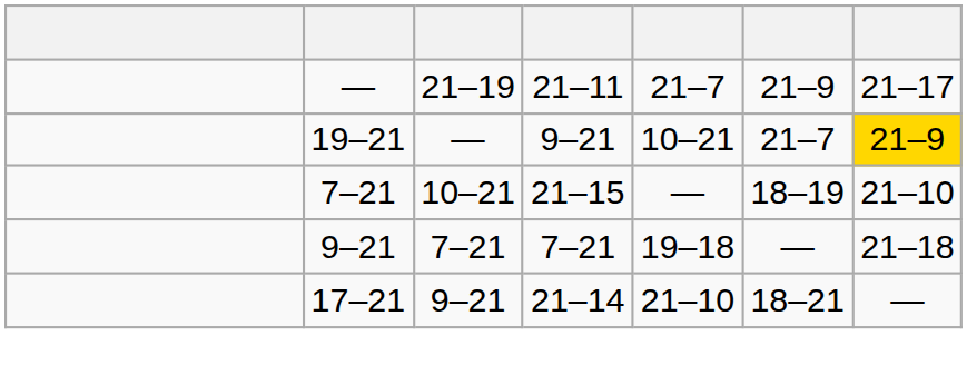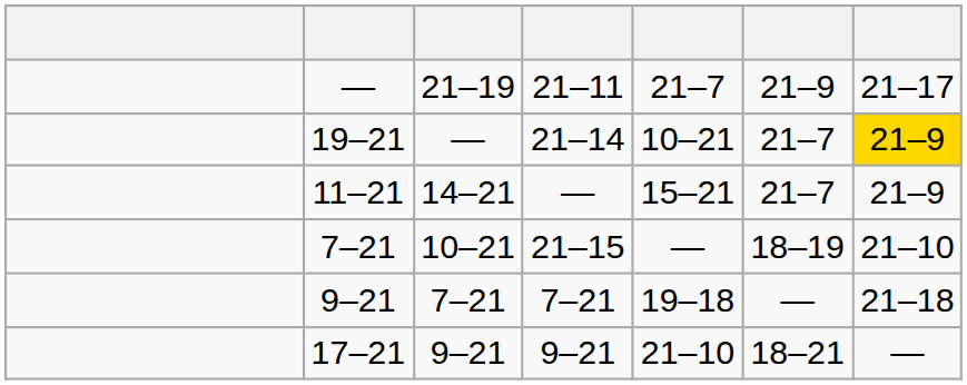19–21 | column 4: 9–21 -> 21–14
+ row: 11–21 | 14–21 | — | 15–21 | 21–7 | 21–9
17–21 | column 4: 21–14 -> 9–21
